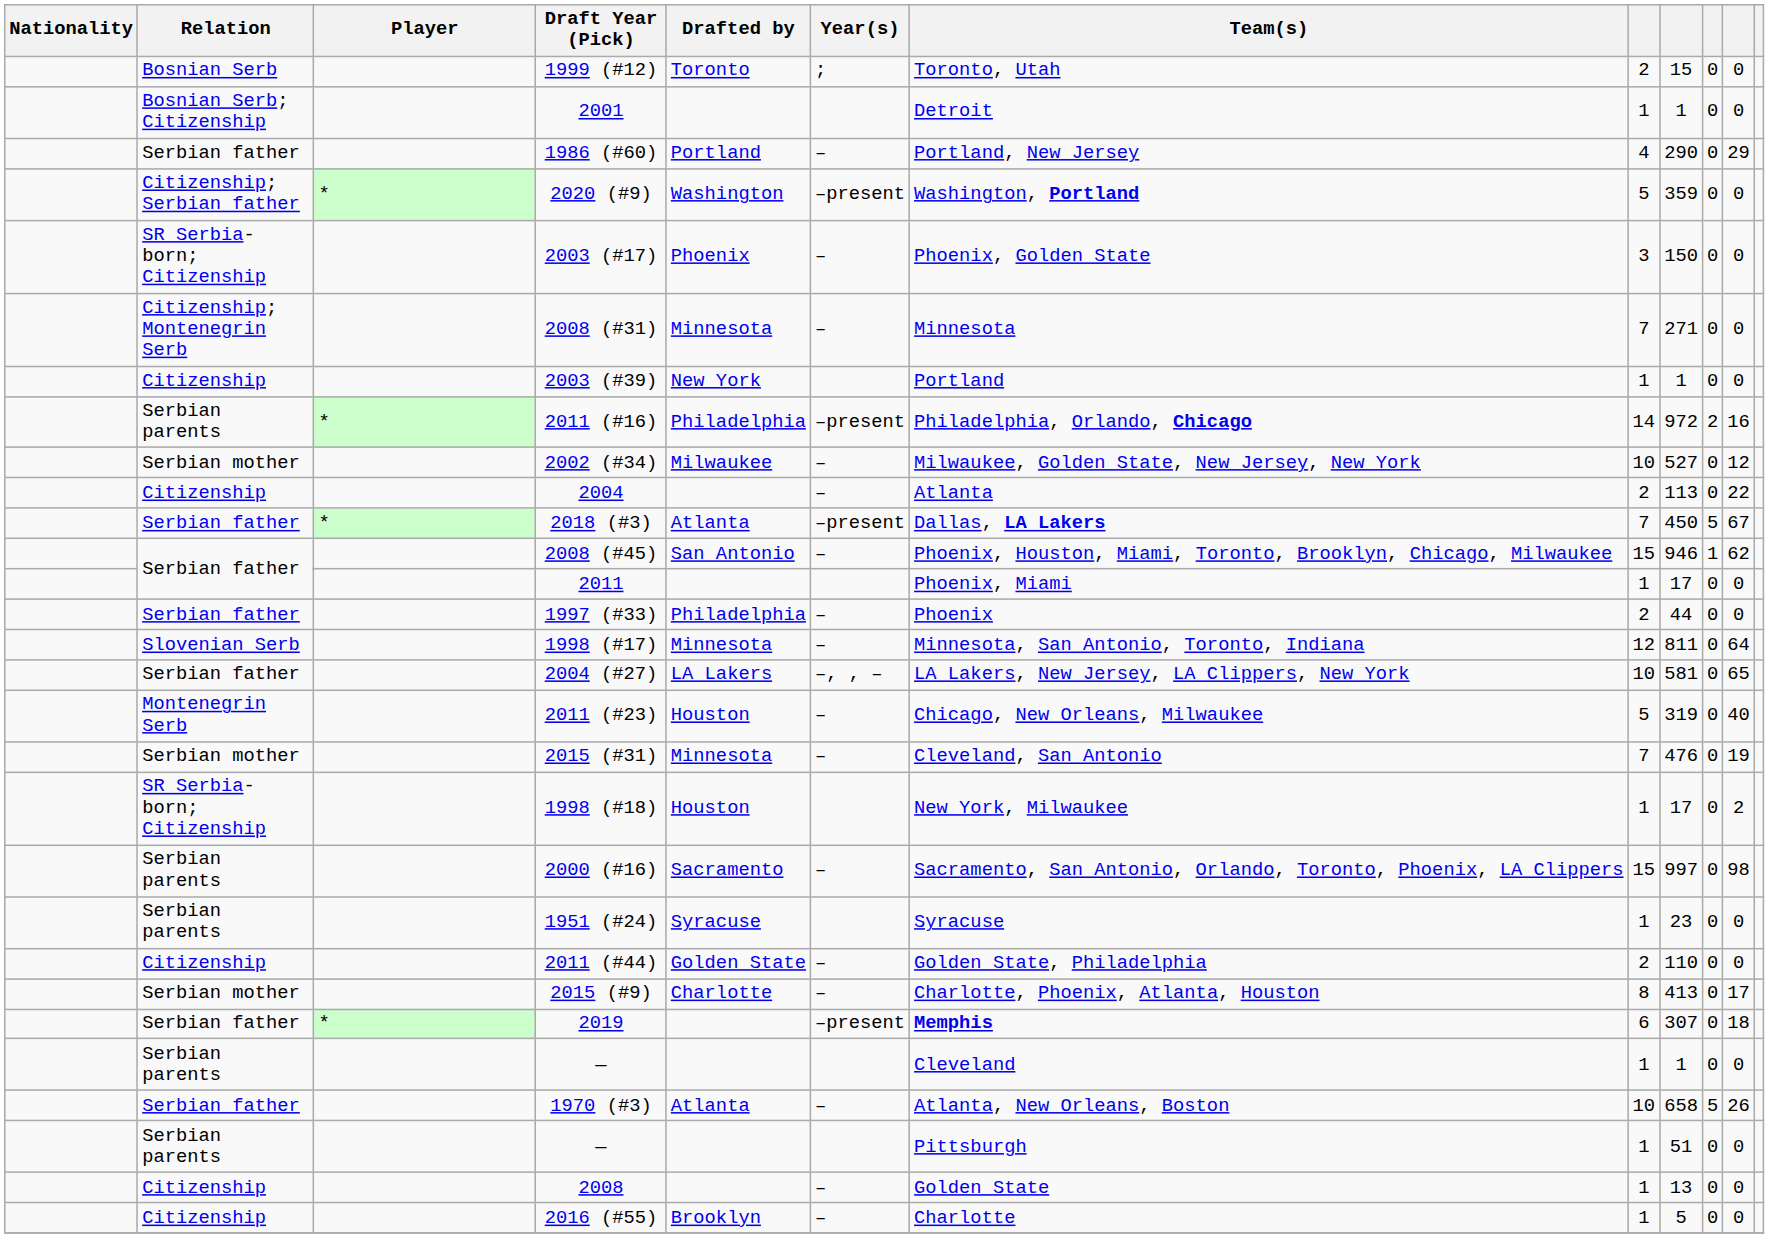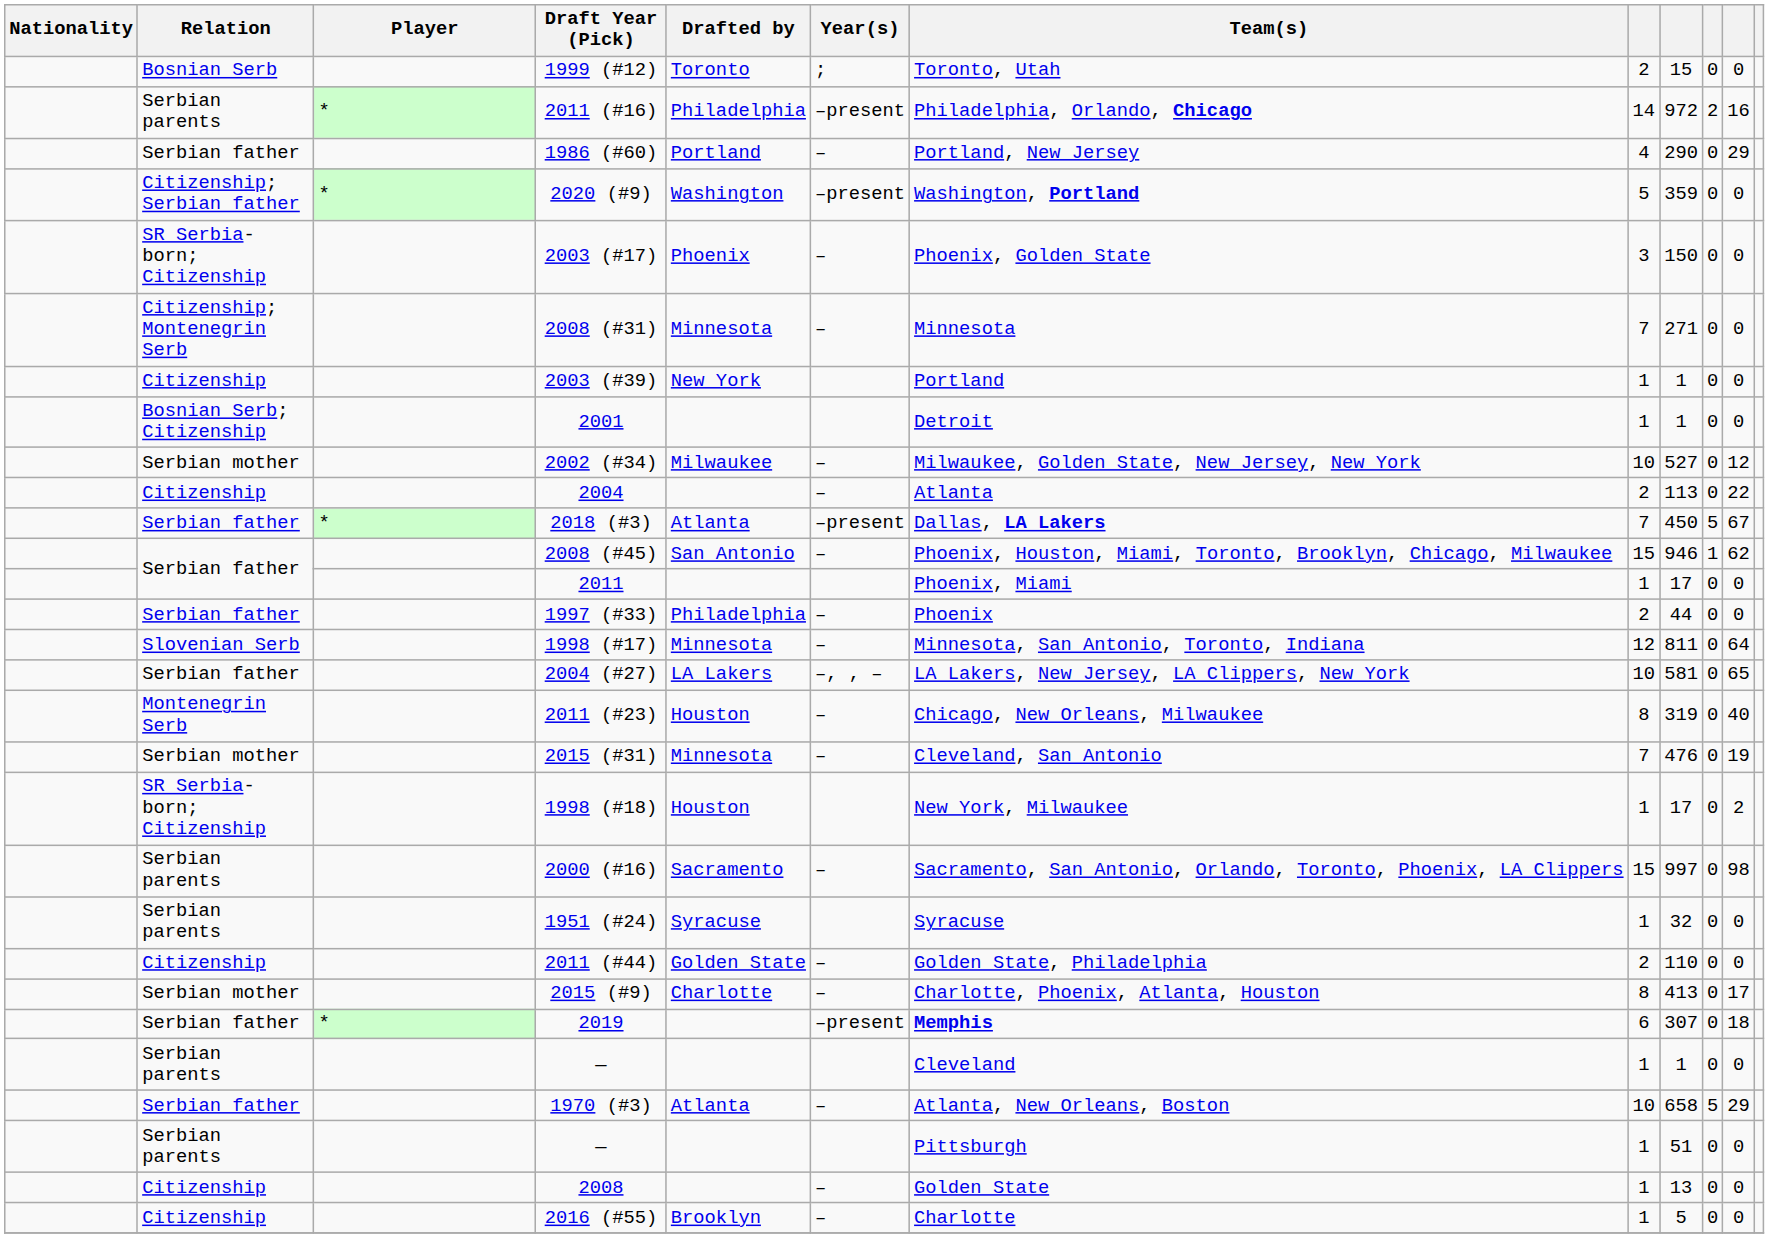rows swapped: 2001 <-> 2011 (#16)
2011 (#23) | column 8: 5 -> 8
1951 (#24) | column 9: 23 -> 32
1970 (#3) | column 11: 26 -> 29
